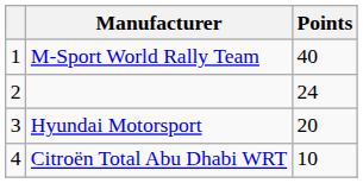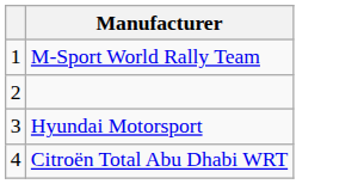- column: Points | 40 | 24 | 20 | 10
